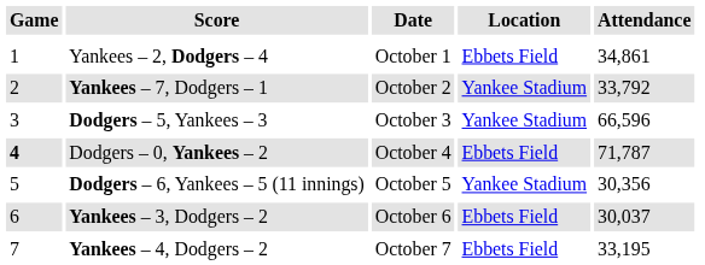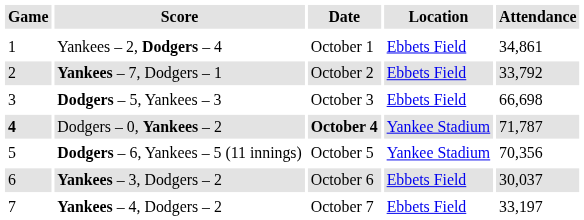Yankees – 7, Dodgers – 1 | Location: Yankee Stadium -> Ebbets Field
Dodgers – 5, Yankees – 3 | Location: Yankee Stadium -> Ebbets Field
Dodgers – 5, Yankees – 3 | Attendance: 66,596 -> 66,698
Dodgers – 0, Yankees – 2 | Date: normal -> bold
Dodgers – 0, Yankees – 2 | Location: Ebbets Field -> Yankee Stadium
Dodgers – 6, Yankees – 5 (11 innings) | Attendance: 30,356 -> 70,356
Yankees – 4, Dodgers – 2 | Attendance: 33,195 -> 33,197
